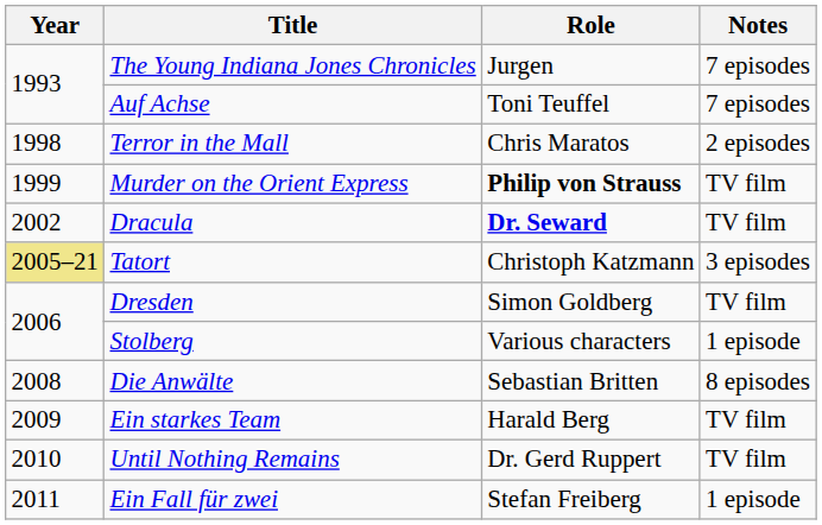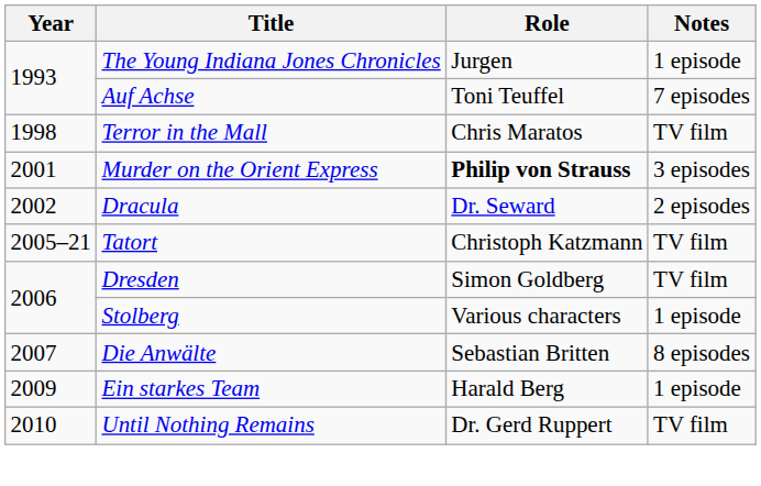The Young Indiana Jones Chronicles | Notes: 7 episodes -> 1 episode
Terror in the Mall | Notes: 2 episodes -> TV film
Murder on the Orient Express | Year: 1999 -> 2001
Murder on the Orient Express | Notes: TV film -> 3 episodes
Dracula | Role: bold -> normal
Dracula | Notes: TV film -> 2 episodes
Tatort | Year: khaki background -> no background
Tatort | Notes: 3 episodes -> TV film
Die Anwälte | Year: 2008 -> 2007
Ein starkes Team | Notes: TV film -> 1 episode
- row: 2011 | Ein Fall für zwei | Stefan Freiberg | 1 episode
